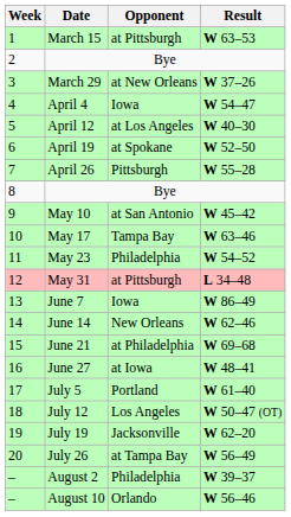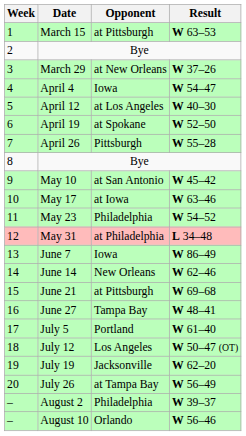May 17 | Opponent: Tampa Bay -> at Iowa
May 31 | Opponent: at Pittsburgh -> at Philadelphia
June 21 | Opponent: at Philadelphia -> at Pittsburgh
June 27 | Opponent: at Iowa -> Tampa Bay
